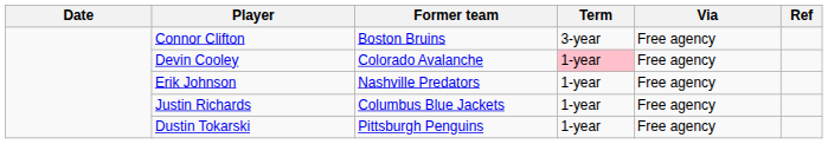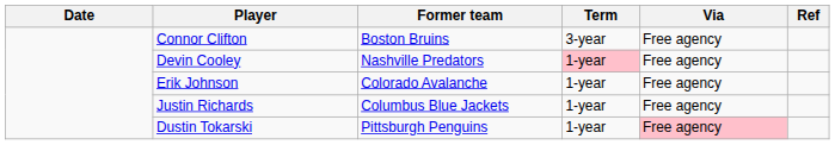Devin Cooley | Former team: Colorado Avalanche -> Nashville Predators
Erik Johnson | Former team: Nashville Predators -> Colorado Avalanche
Dustin Tokarski | Via: no background -> pink background
